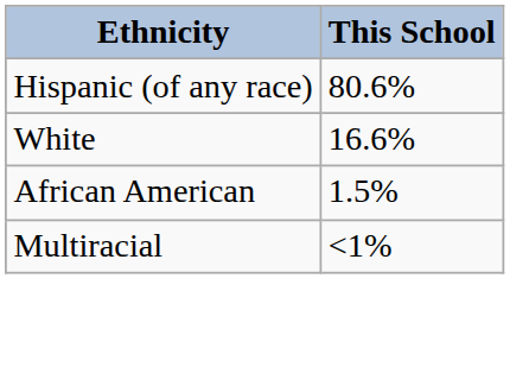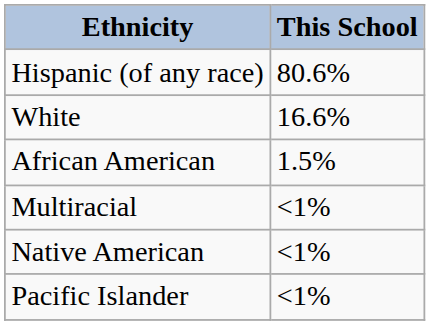+ row: Native American | <1%
+ row: Pacific Islander | <1%
